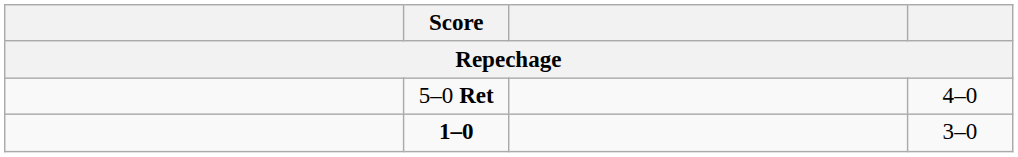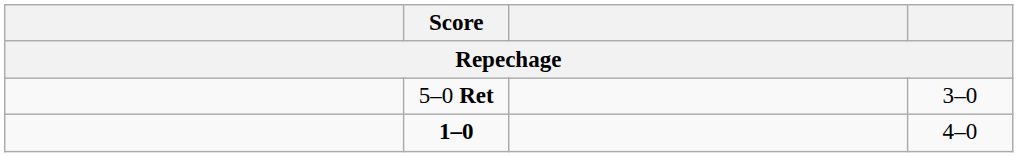5–0 Ret | column 4: 4–0 -> 3–0
1–0 | column 4: 3–0 -> 4–0
